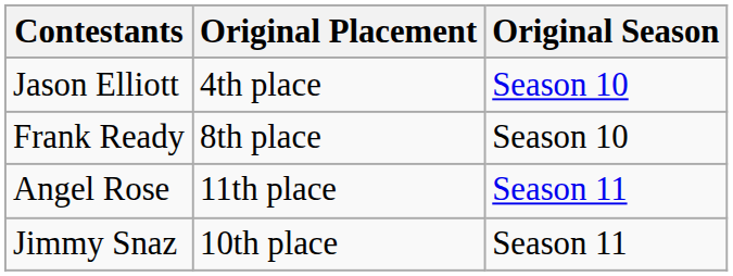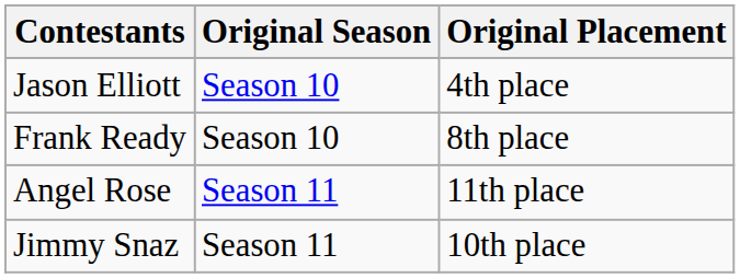columns swapped: Original Season <-> Original Placement
